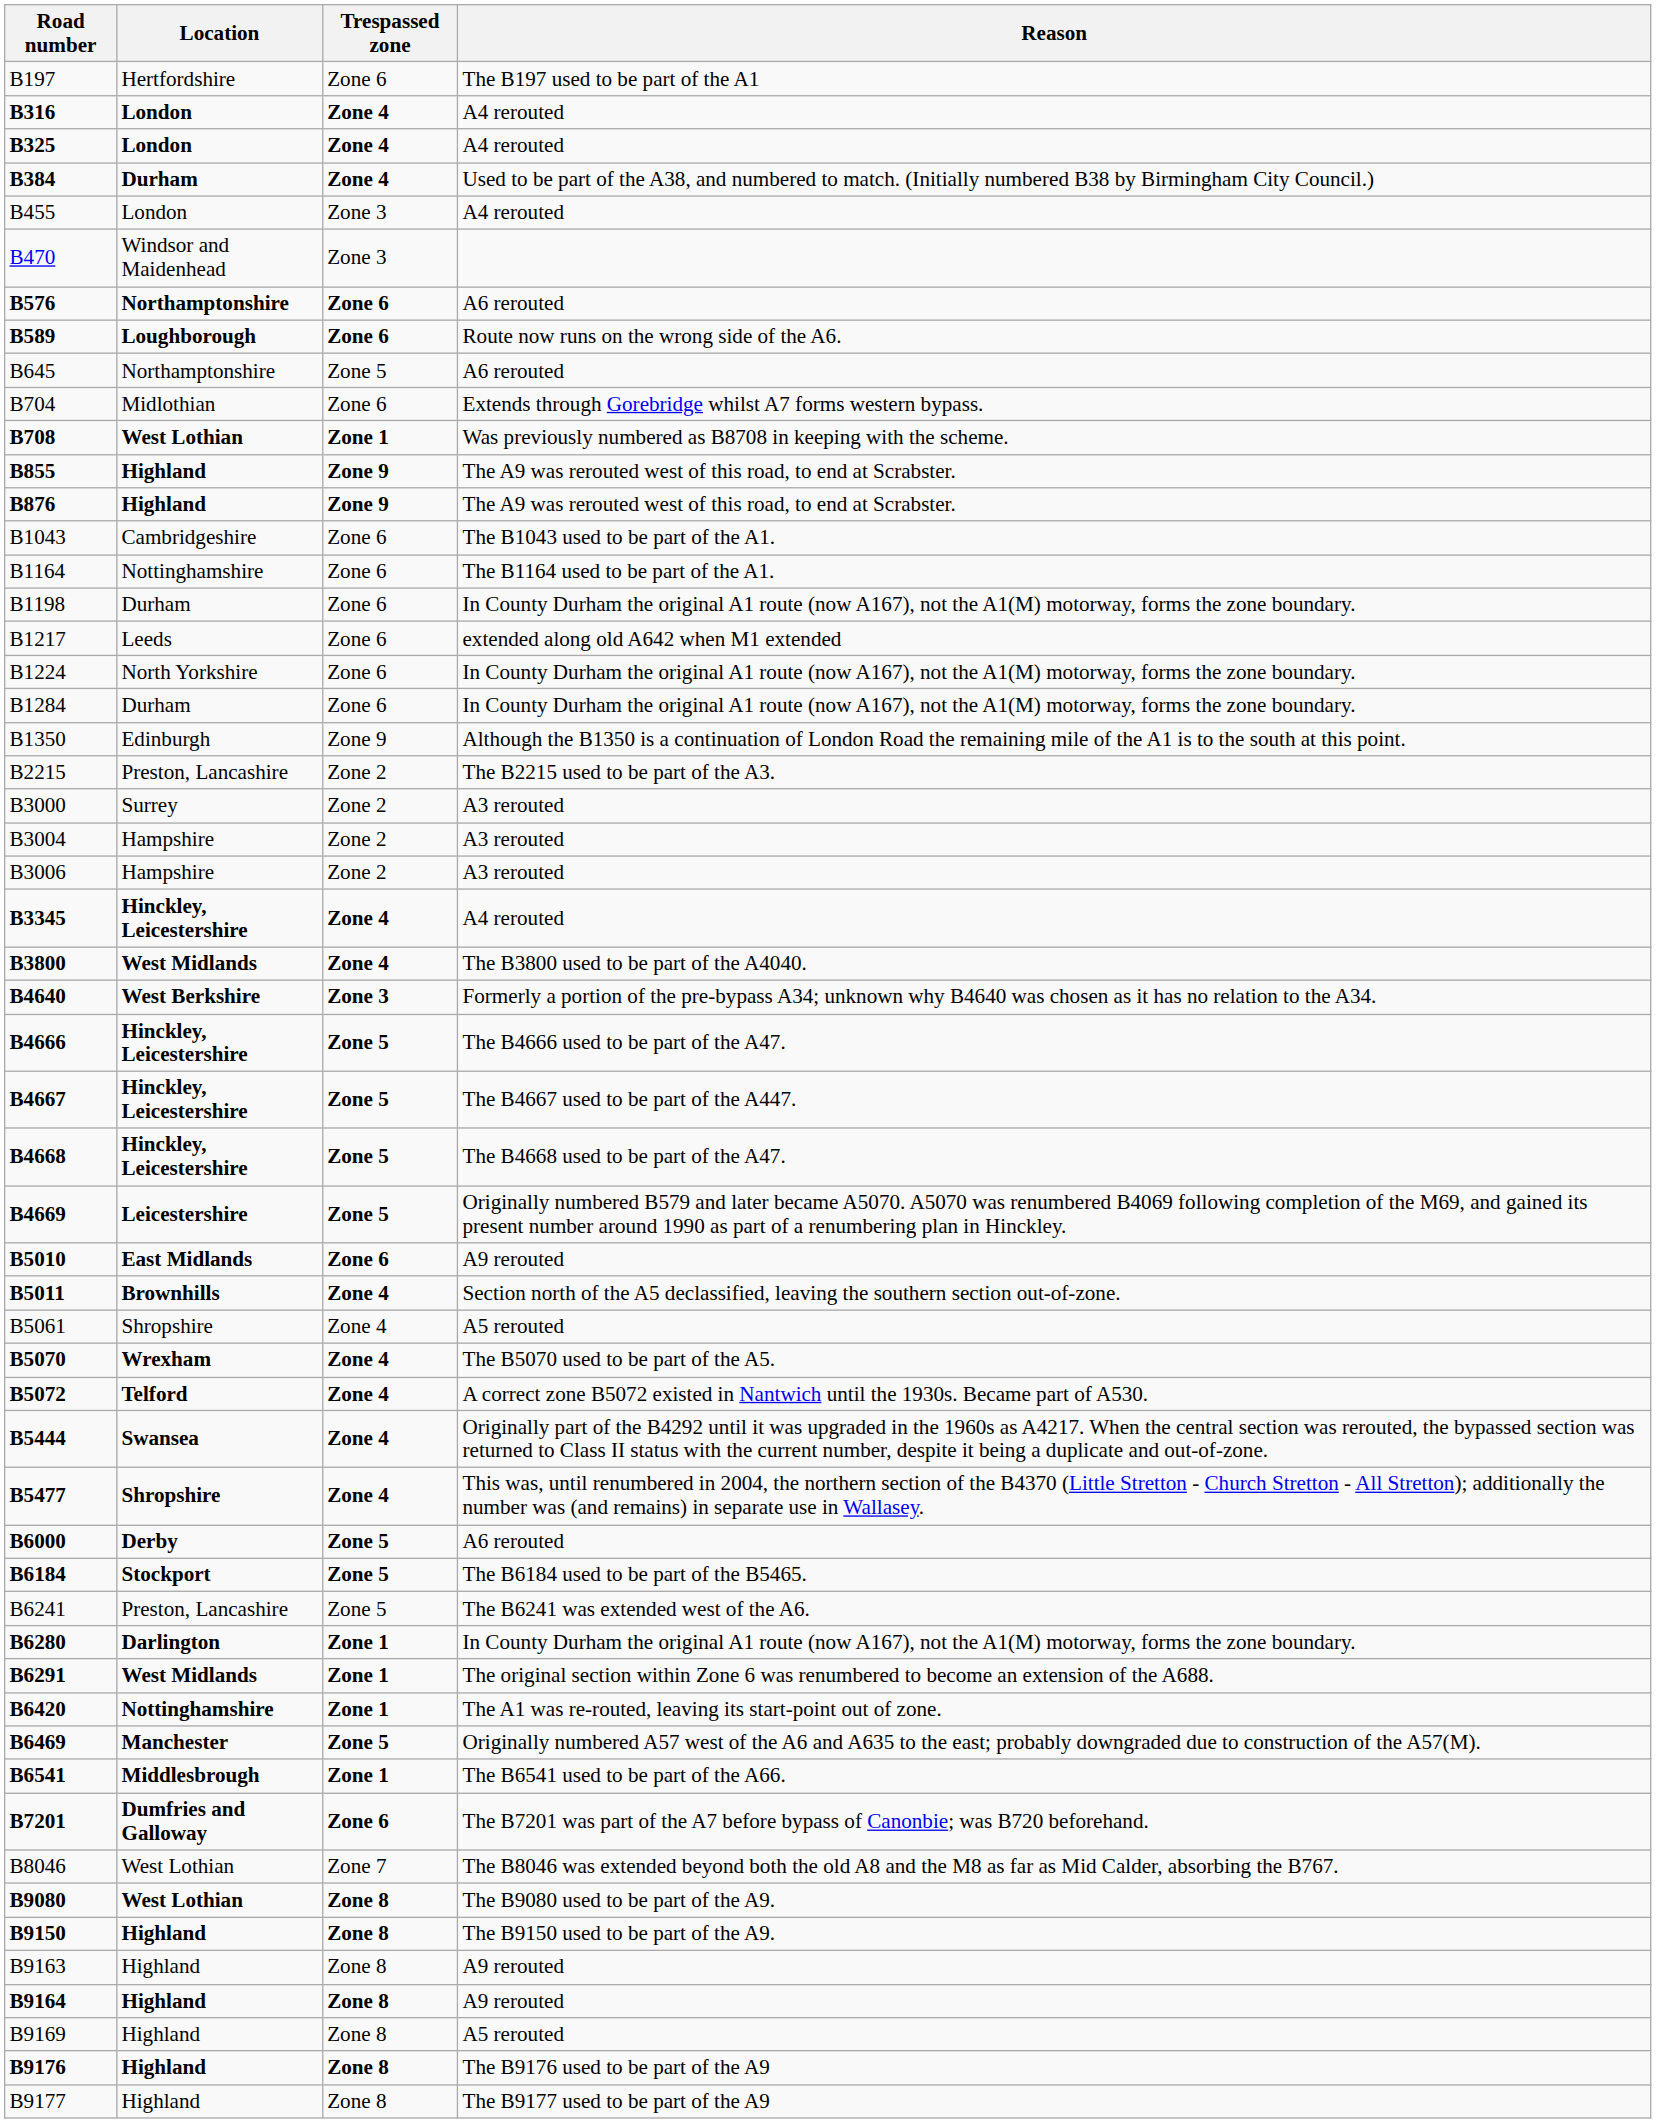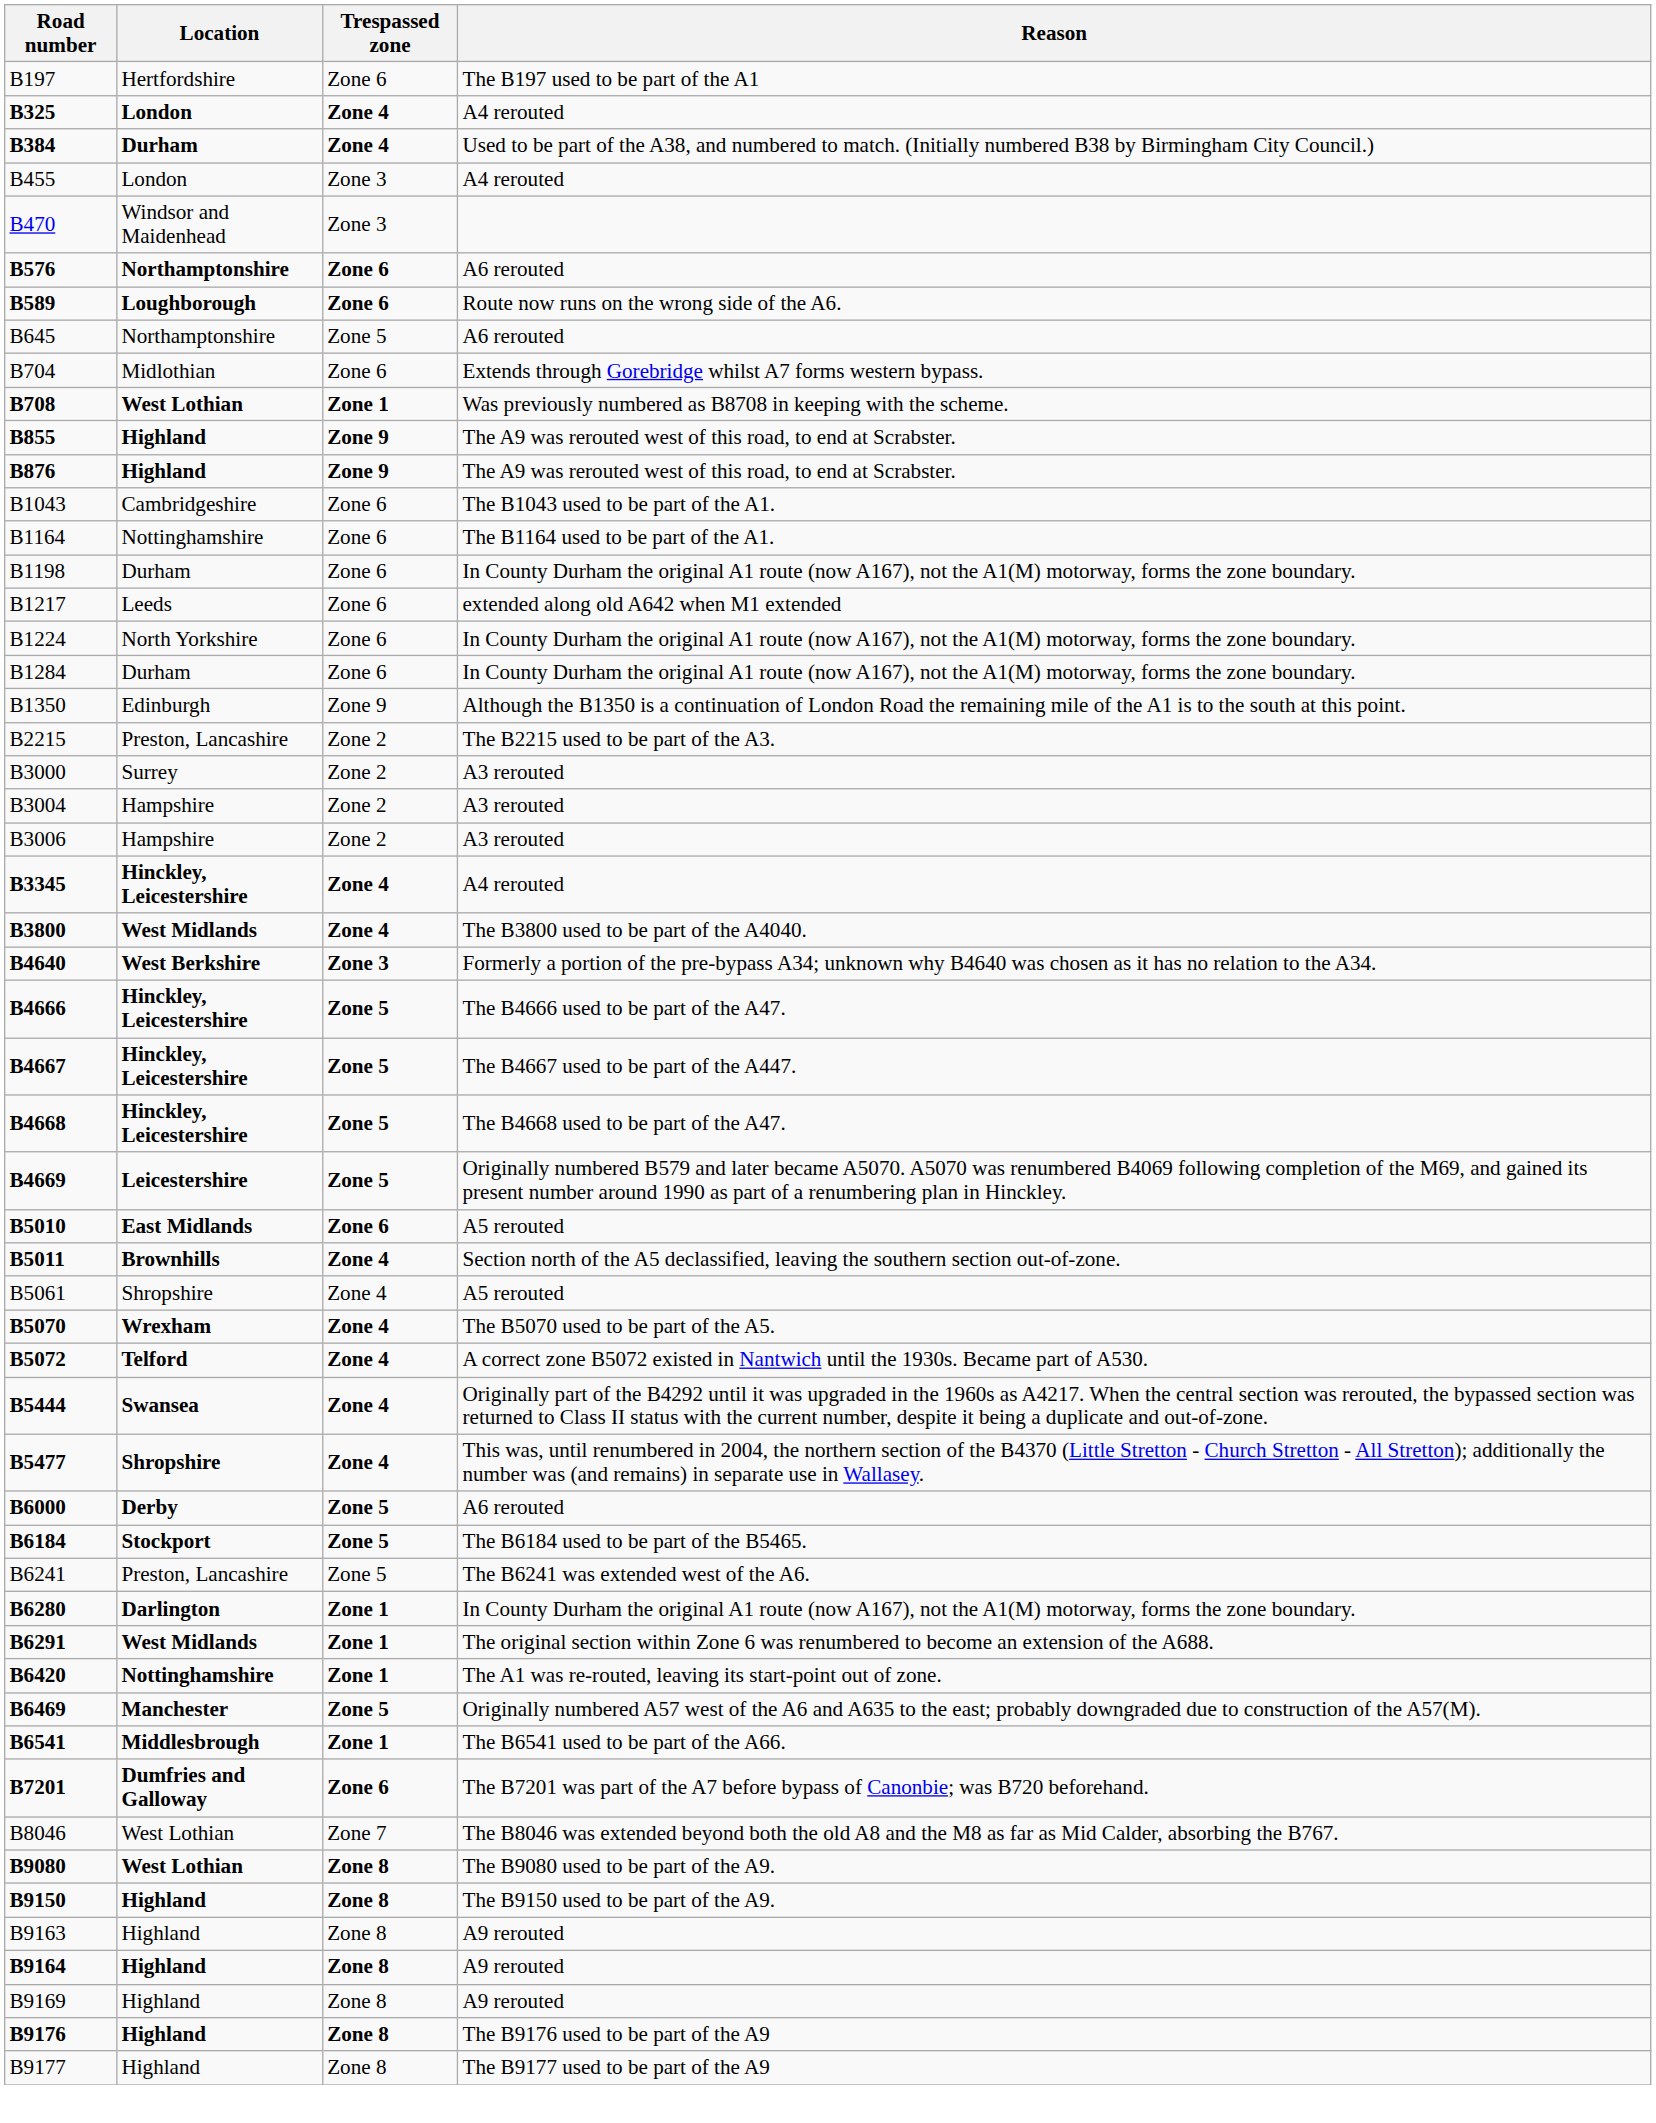- row: B316 | London | Zone 4 | A4 rerouted
B5010 | Reason: A9 rerouted -> A5 rerouted
B9169 | Reason: A5 rerouted -> A9 rerouted
